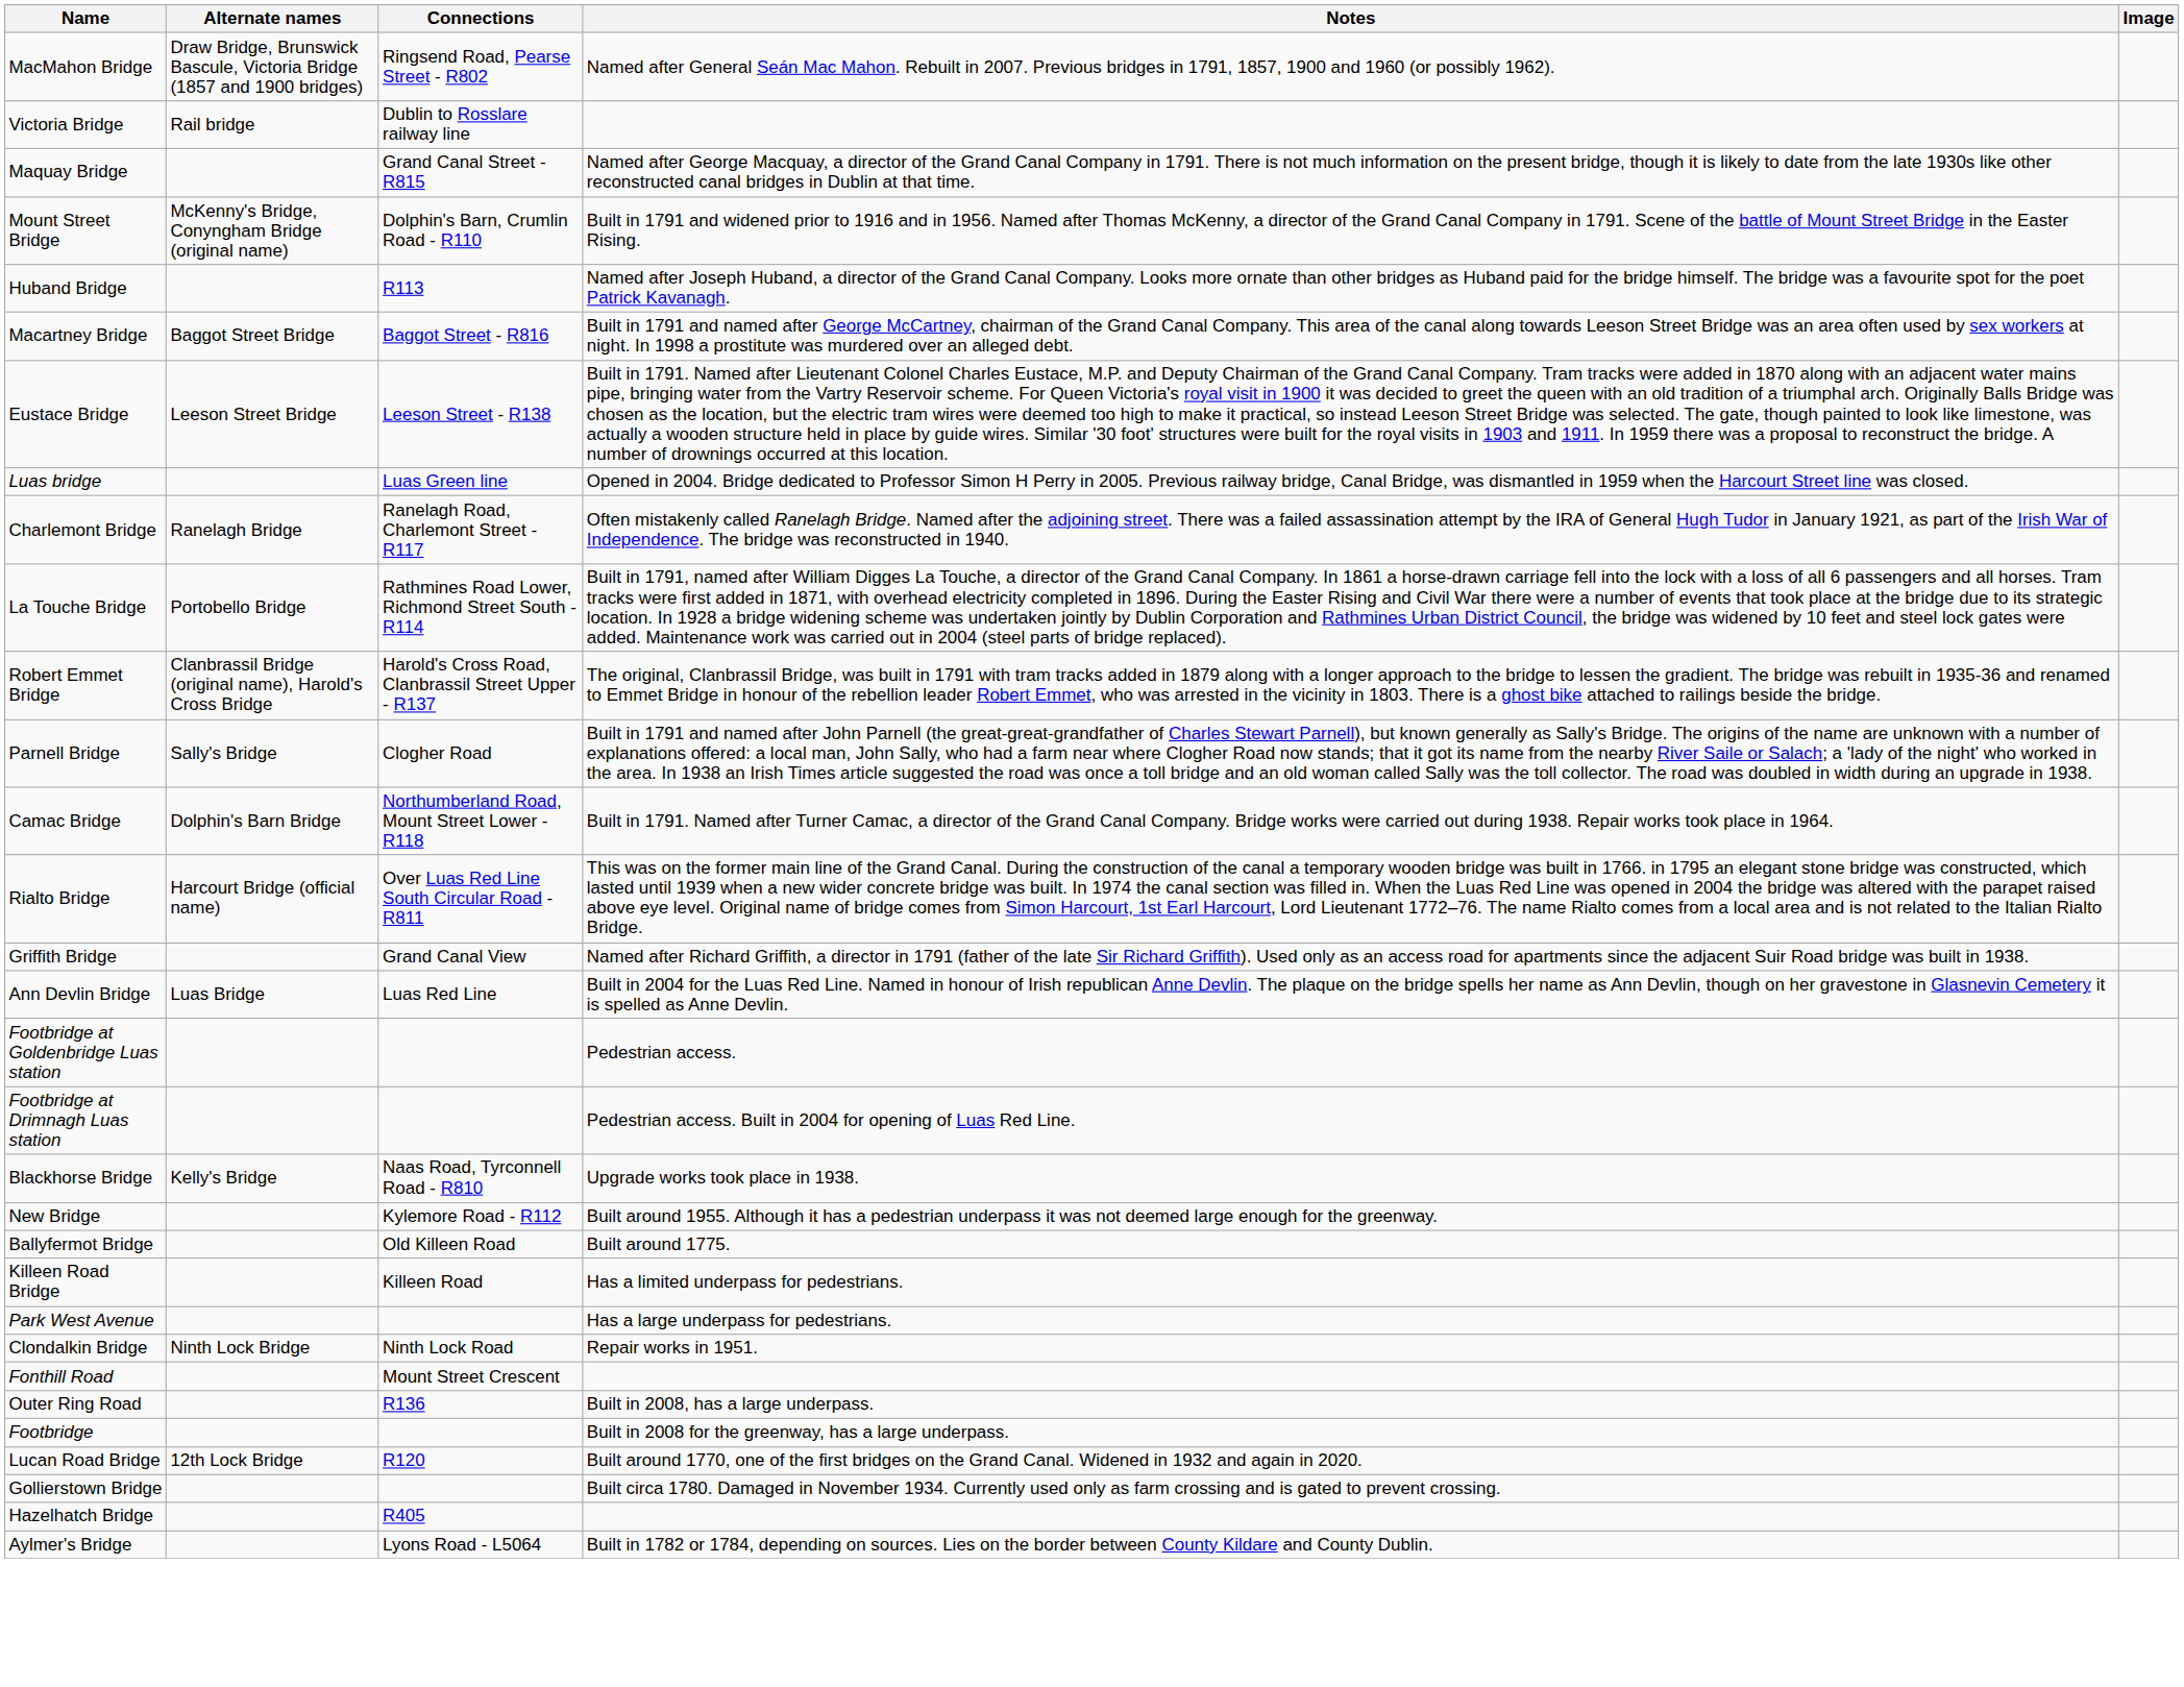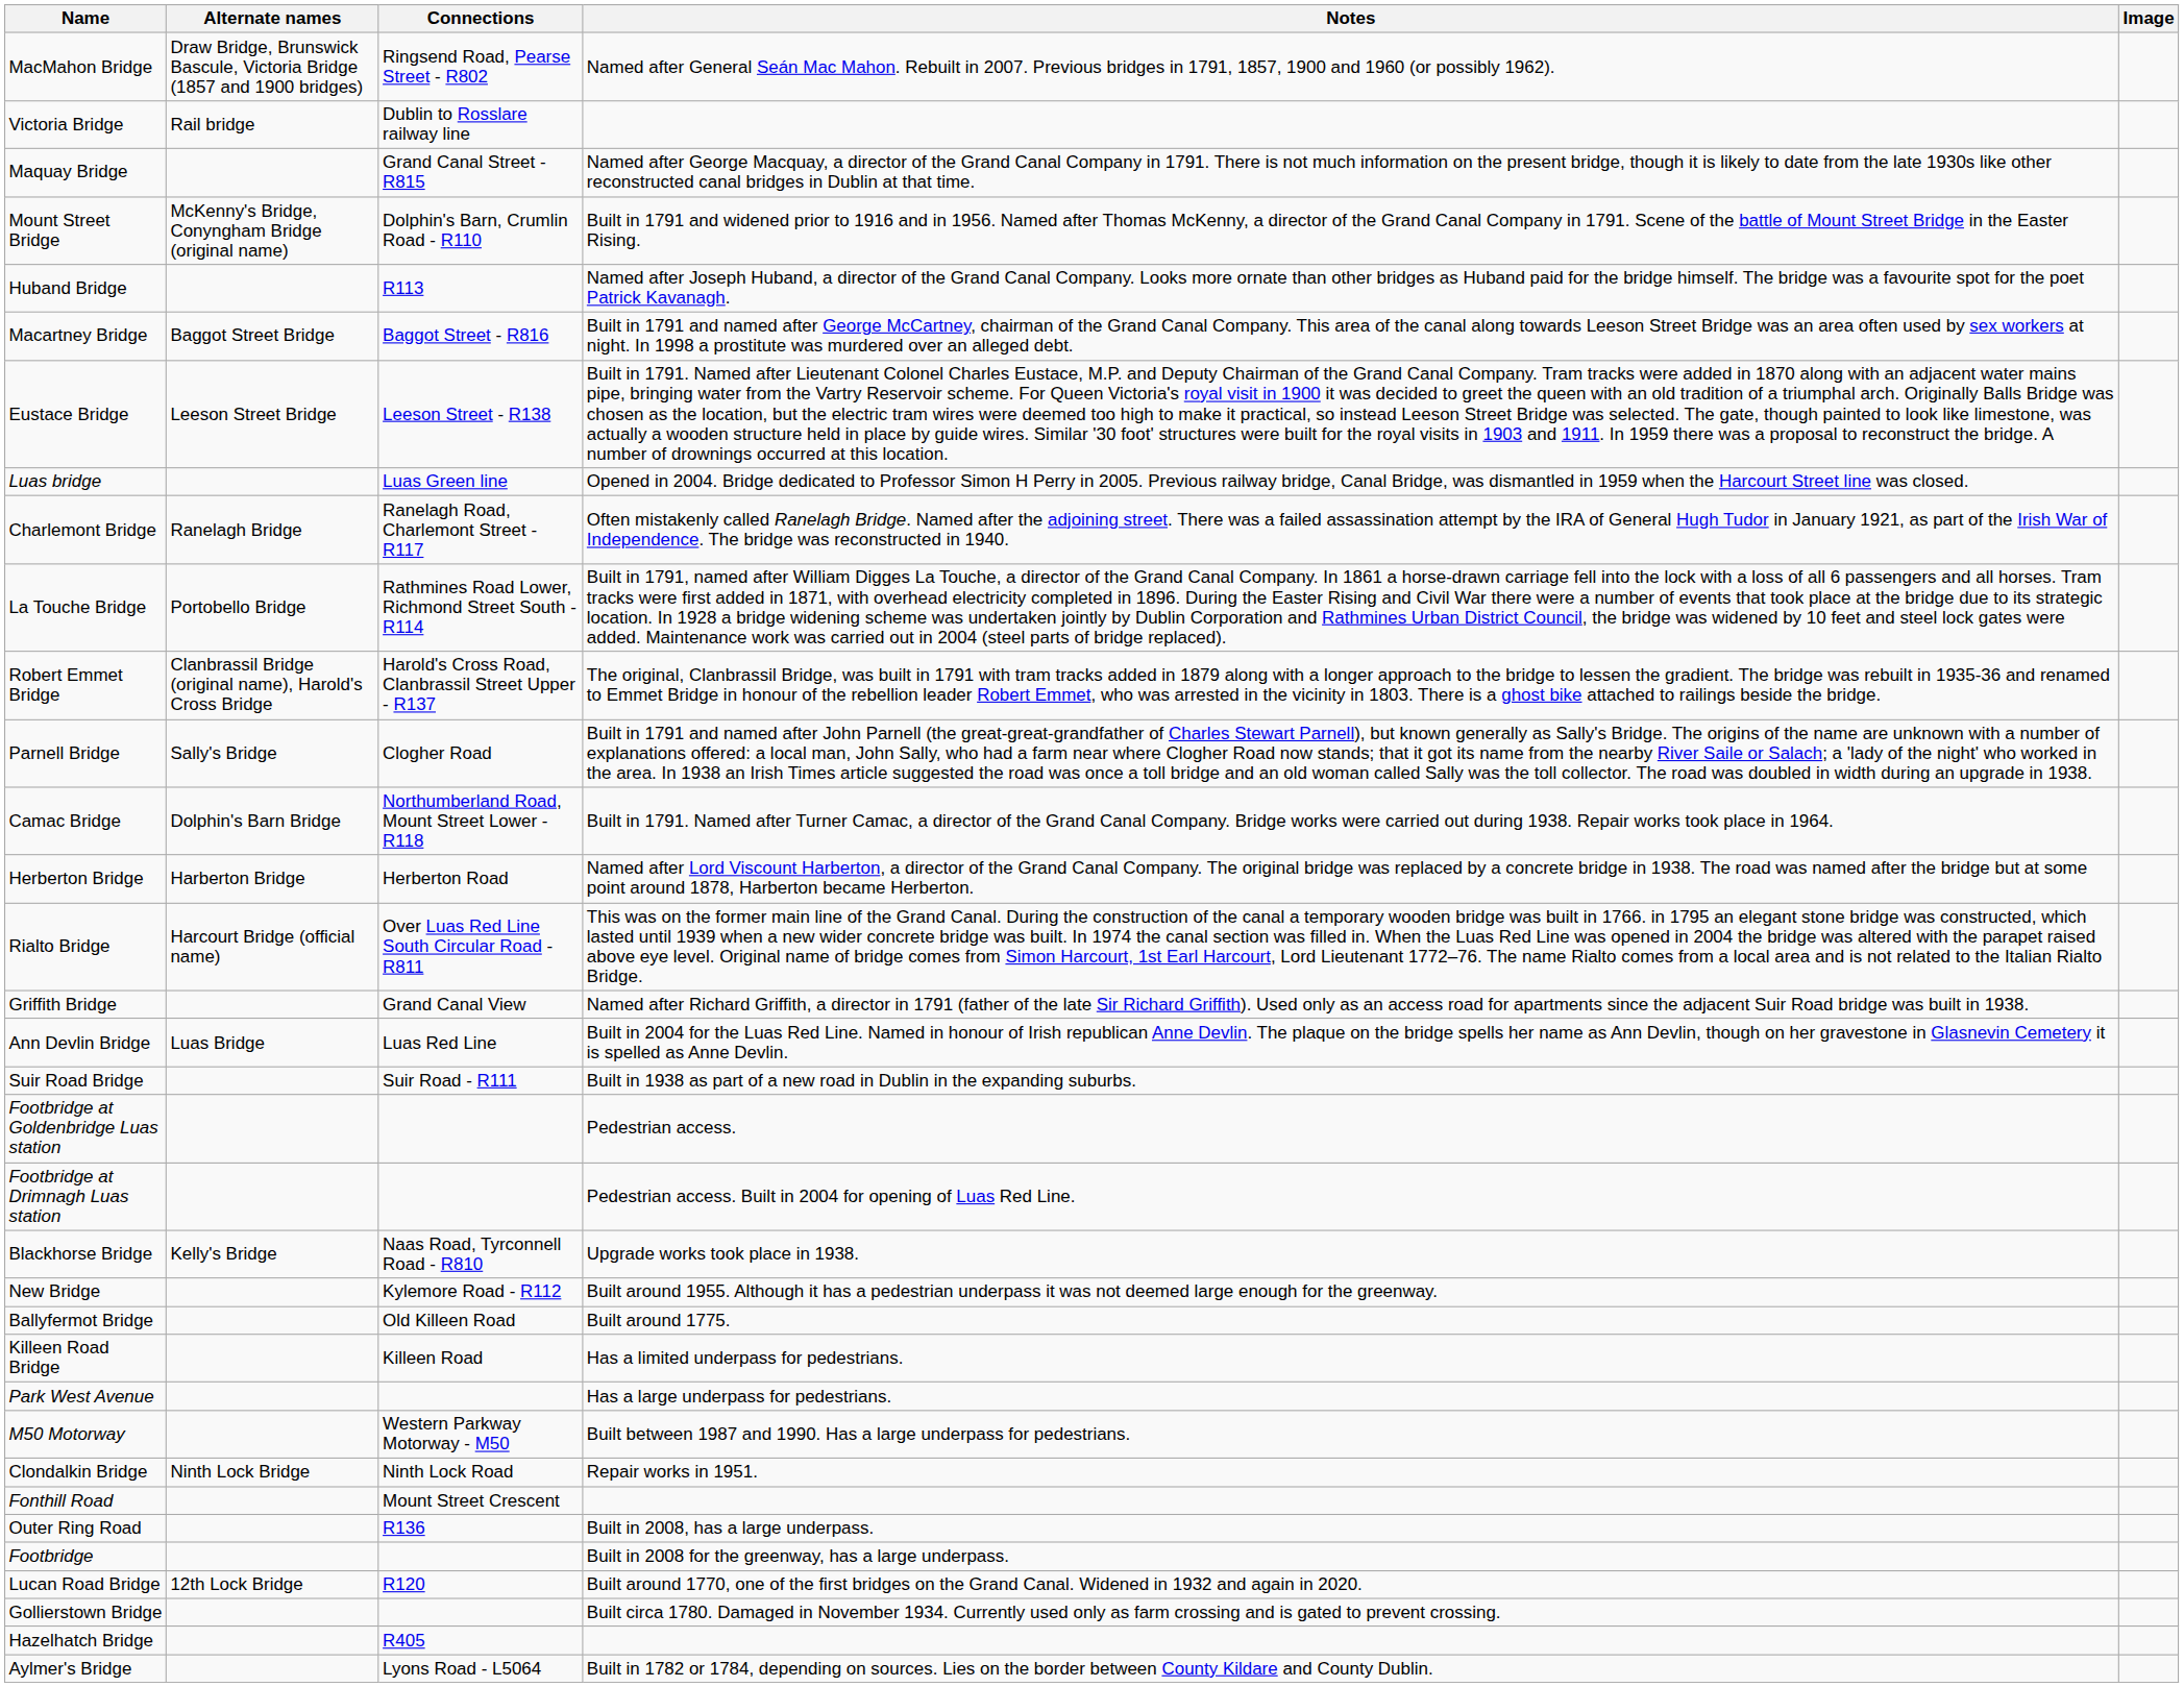+ row: Herberton Bridge | Harberton Bridge | Herberton Road | Named after Lord Viscount Harberton, a director of the Grand Canal Company. The original bridge was replaced by a concrete bridge in 1938. The road was named after the bridge but at some point around 1878, Harberton became Herberton.
+ row: Suir Road Bridge | Suir Road - R111 | Built in 1938 as part of a new road in Dublin in the expanding suburbs.
+ row: M50 Motorway | Western Parkway Motorway - M50 | Built between 1987 and 1990. Has a large underpass for pedestrians.
